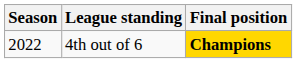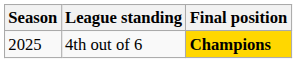4th out of 6 | Season: 2022 -> 2025
